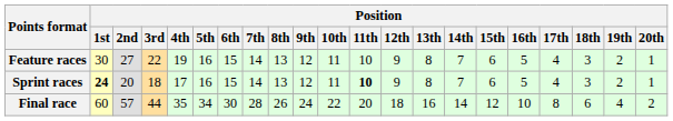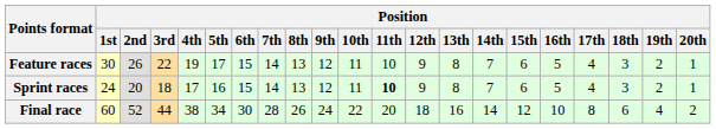Feature races | Position / 2nd: 27 -> 26
Feature races | Position / 5th: 16 -> 17
Sprint races | Position / 1st: bold -> normal
Final race | Position / 2nd: 57 -> 52
Final race | Position / 4th: 35 -> 38
